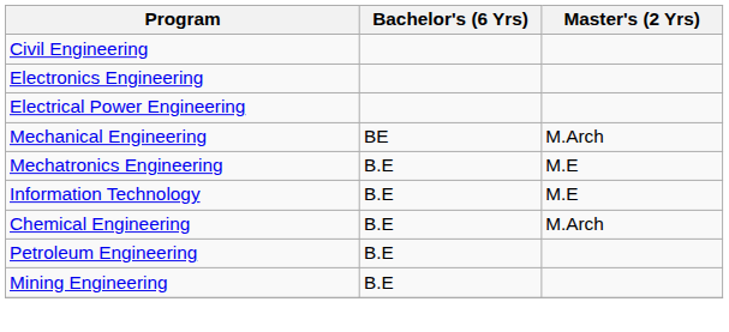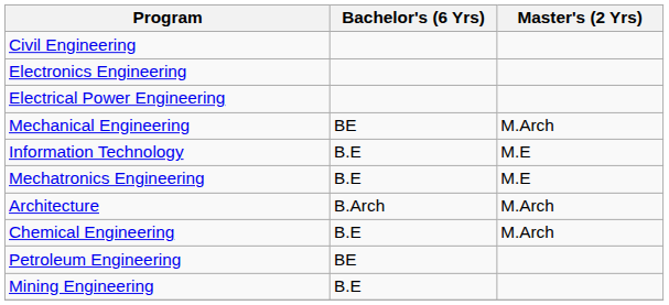rows swapped: Information Technology <-> Mechatronics Engineering
+ row: Architecture | B.Arch | M.Arch
Petroleum Engineering | Bachelor's (6 Yrs): B.E -> BE
